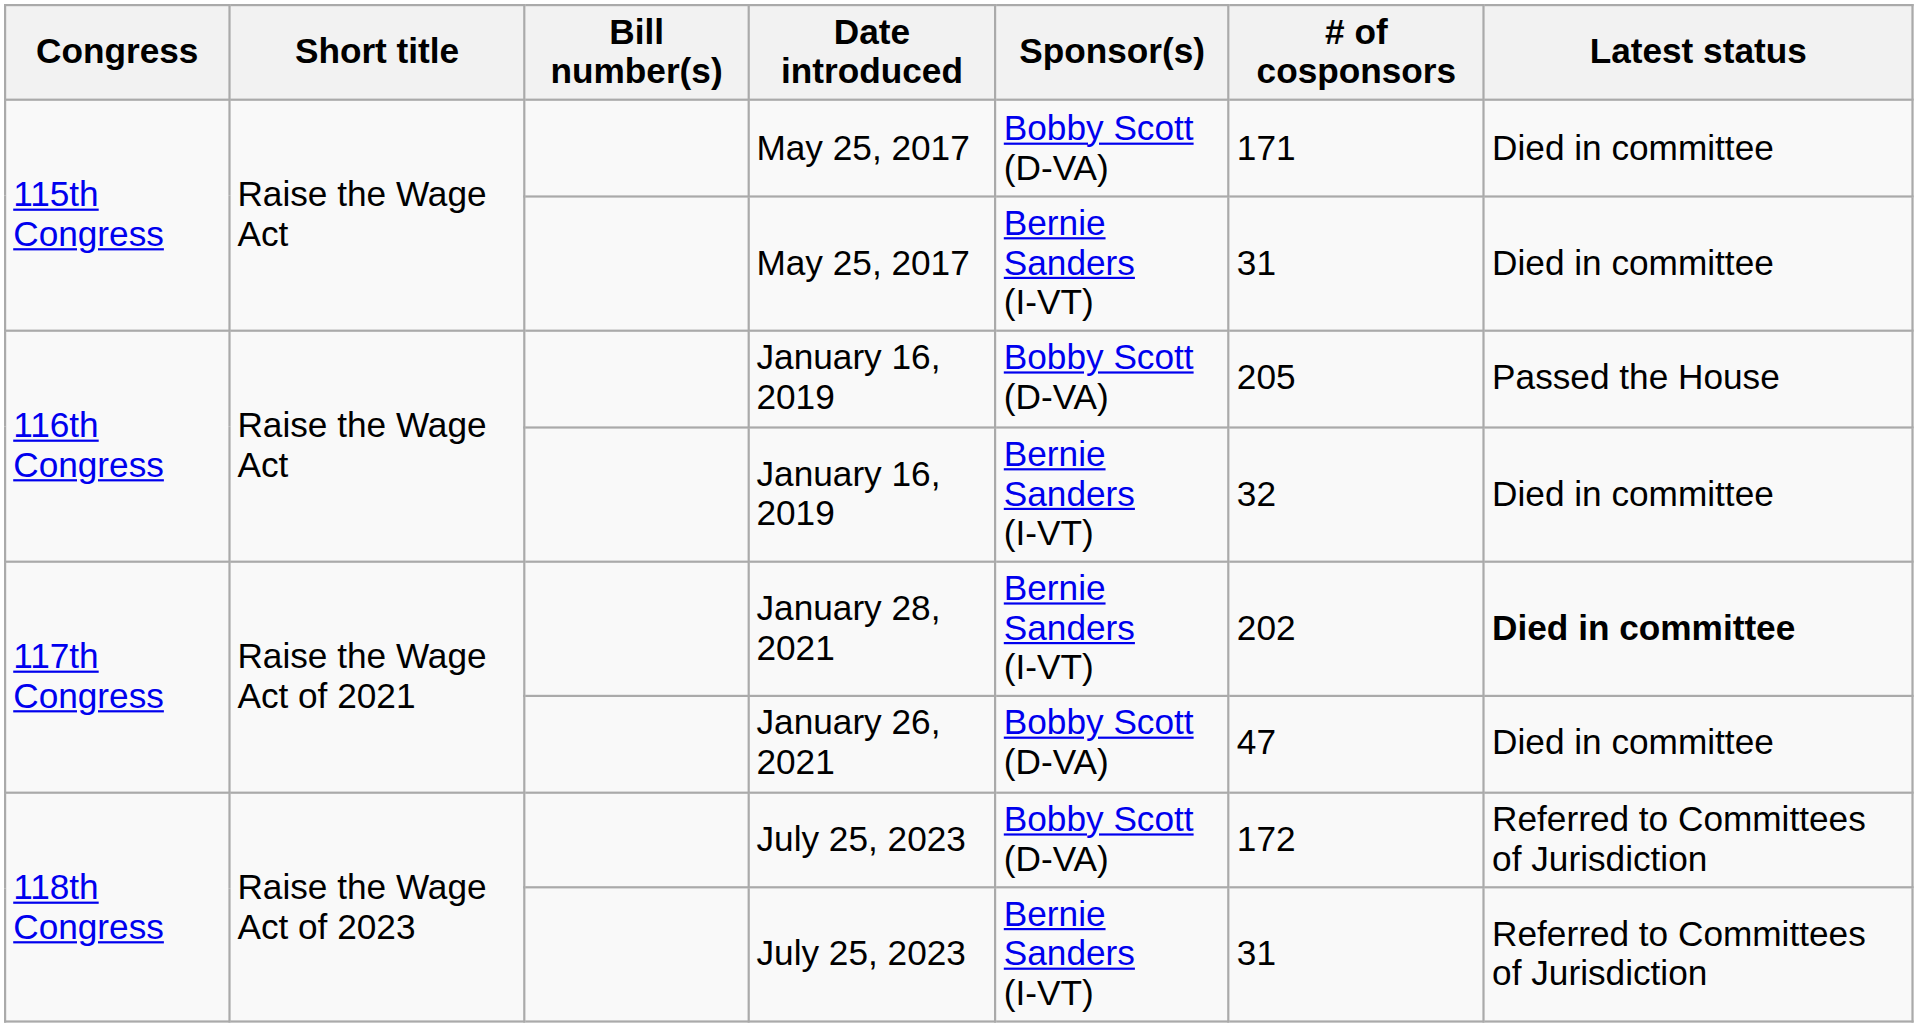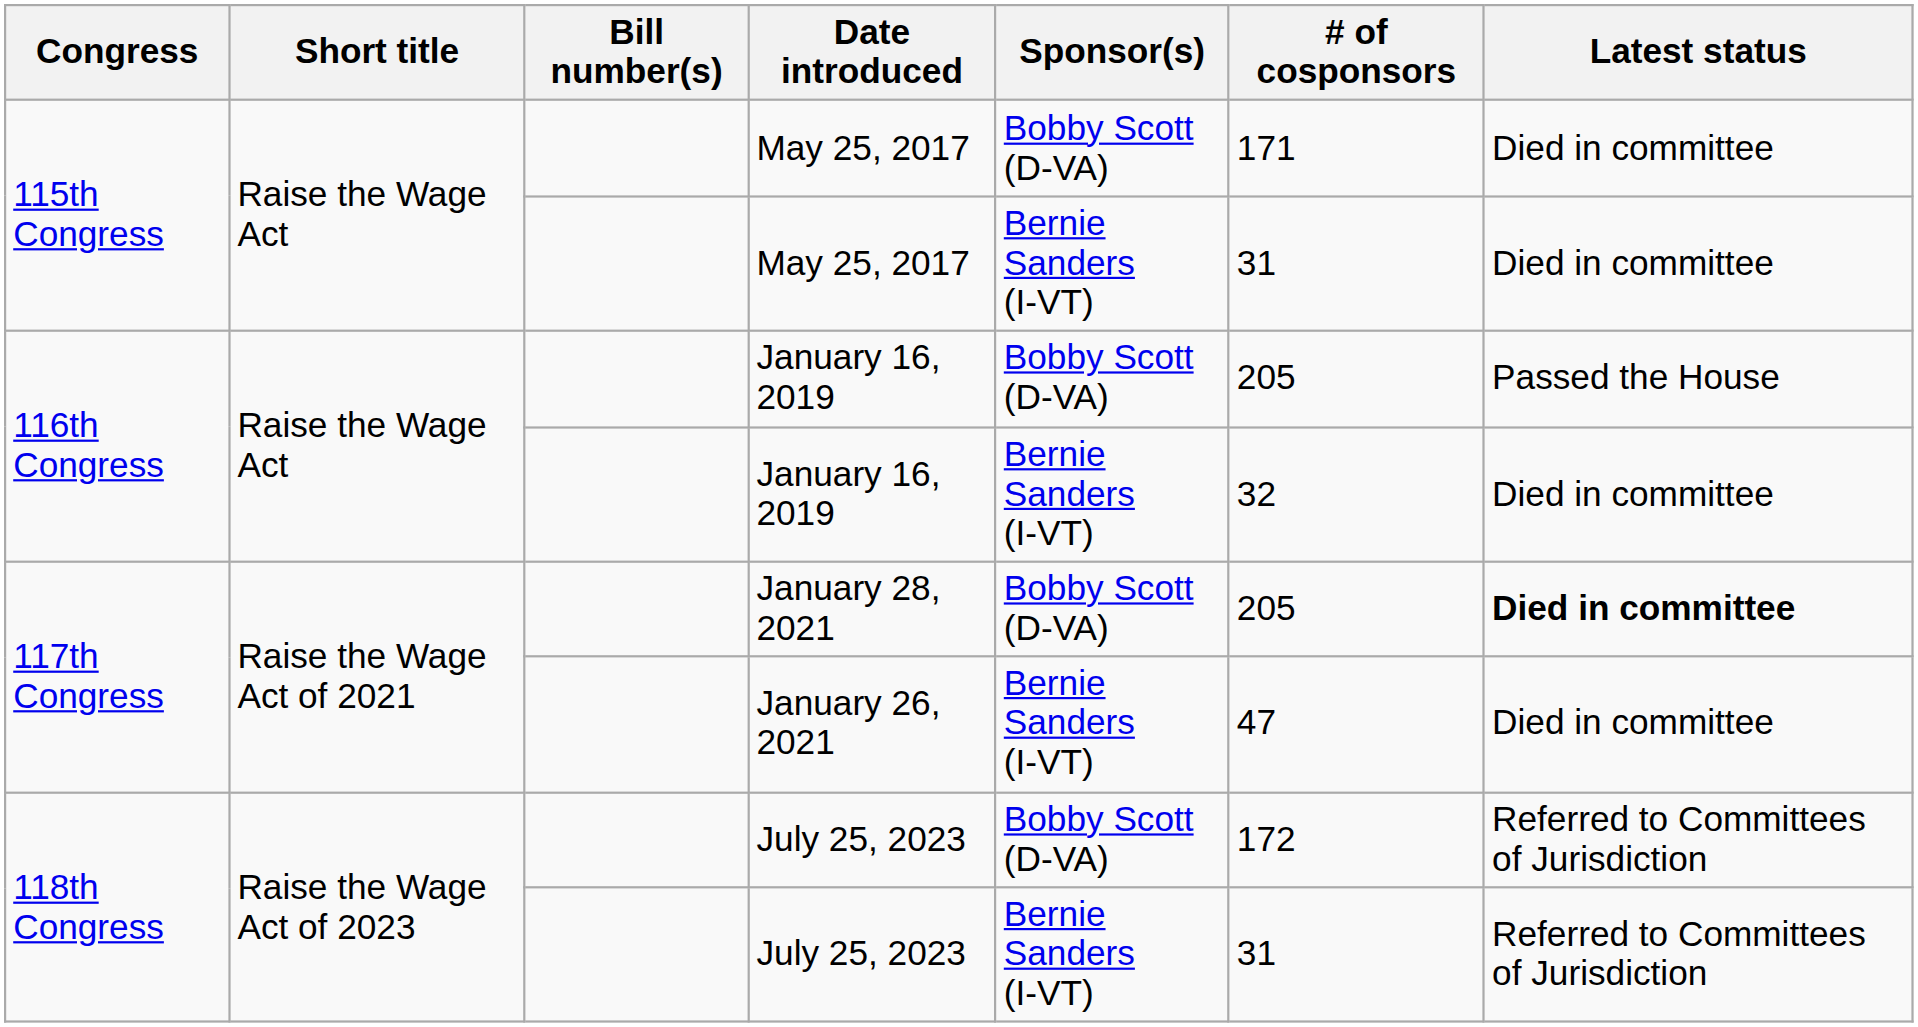January 28, 2021 | Sponsor(s): Bernie Sanders (I-VT) -> Bobby Scott (D-VA)
January 28, 2021 | # of cosponsors: 202 -> 205
January 26, 2021 | Sponsor(s): Bobby Scott (D-VA) -> Bernie Sanders (I-VT)
